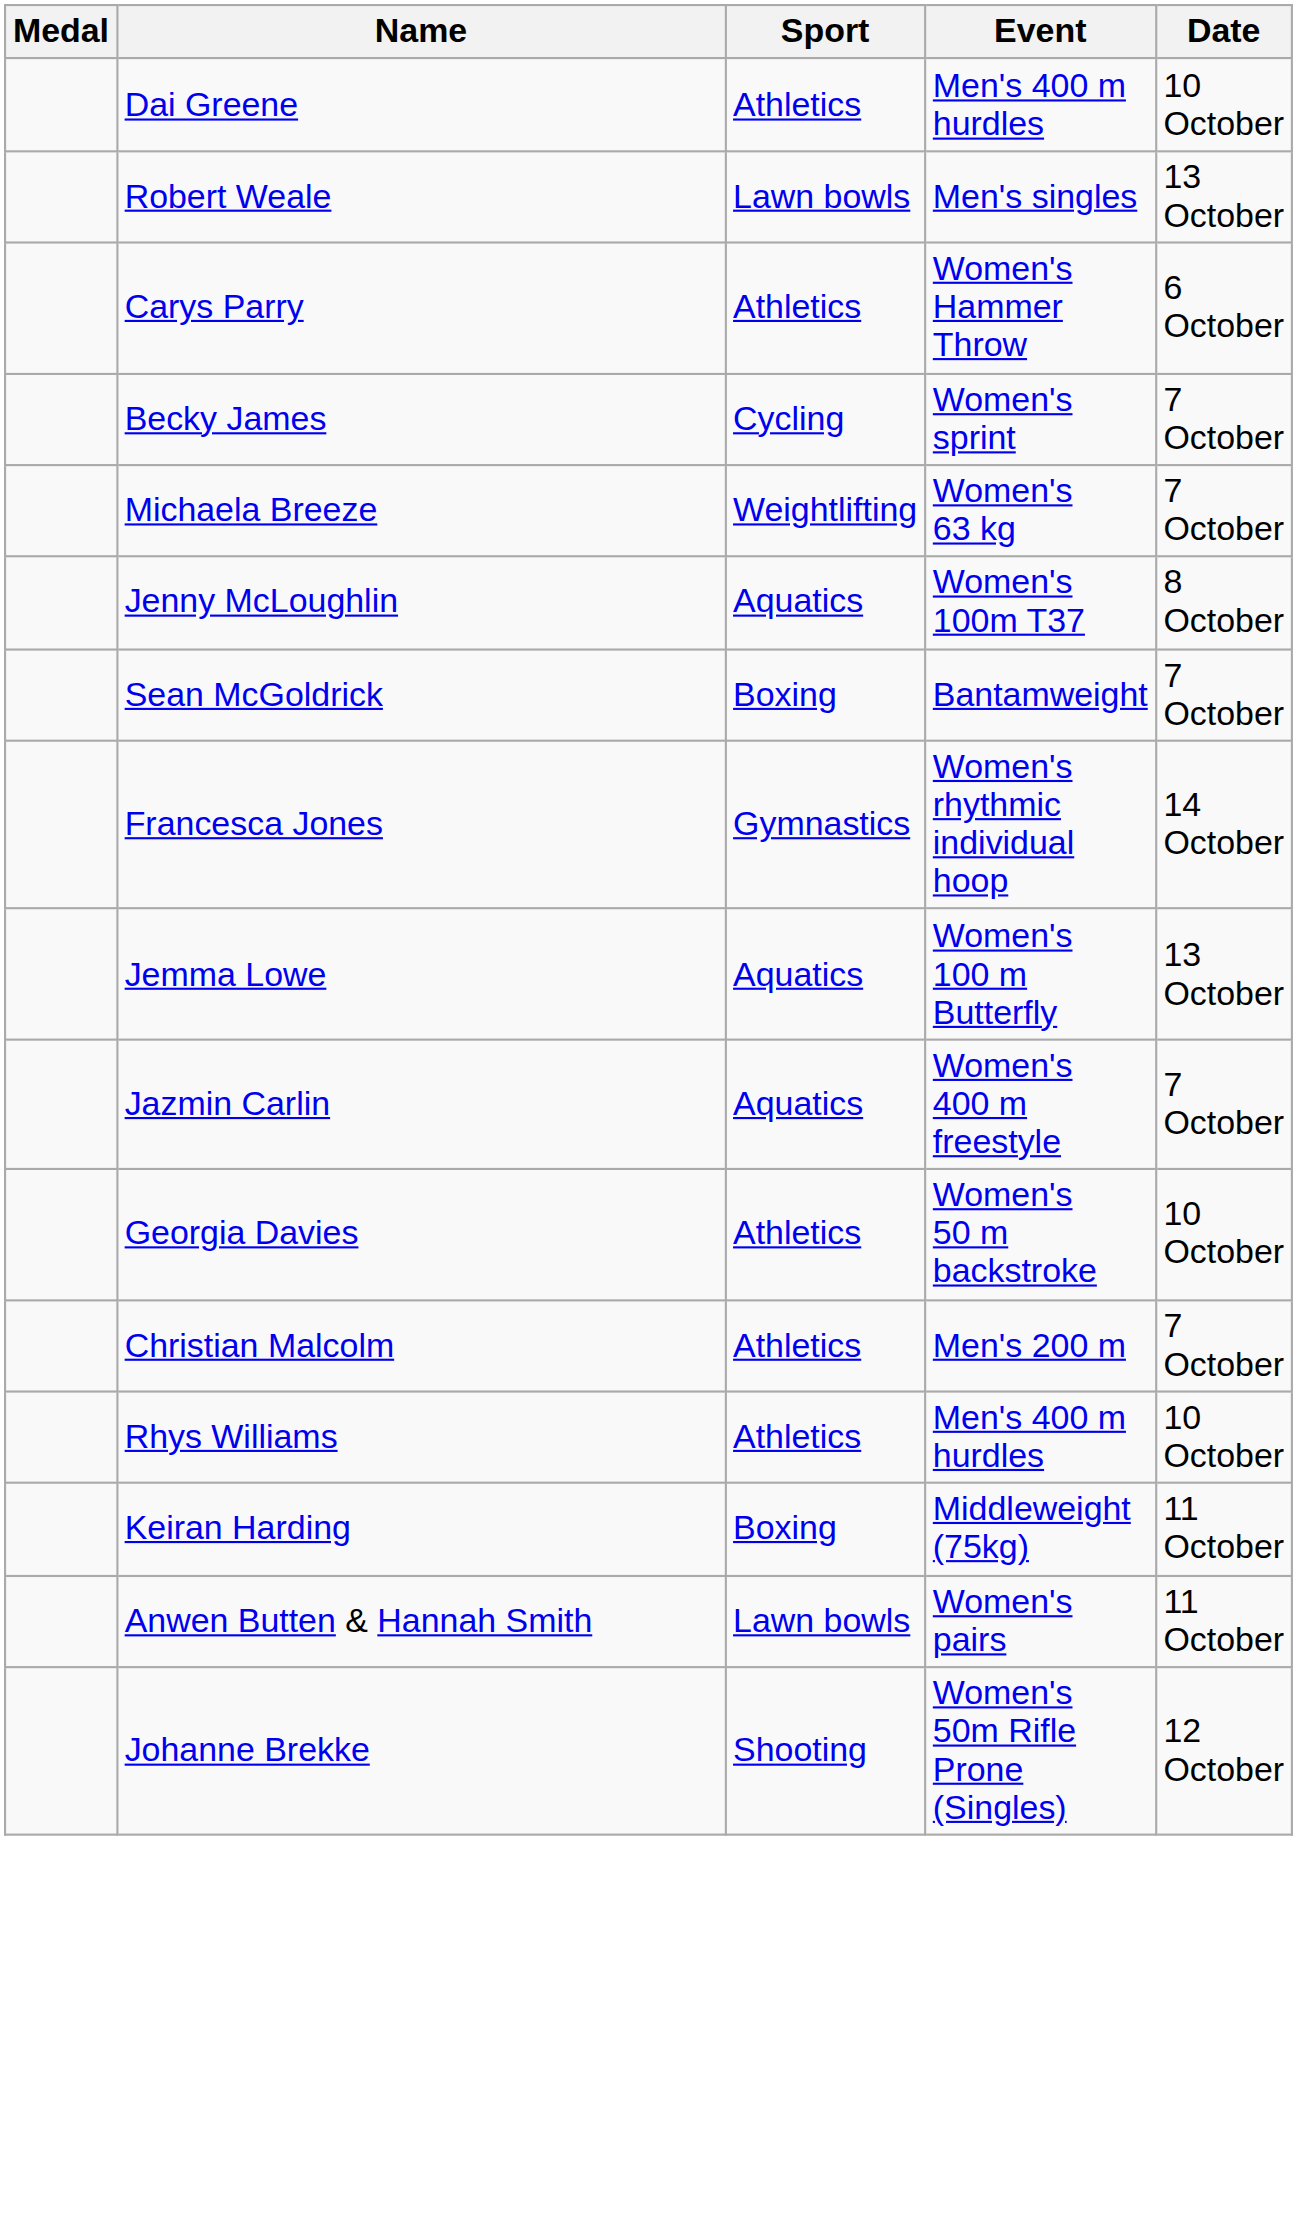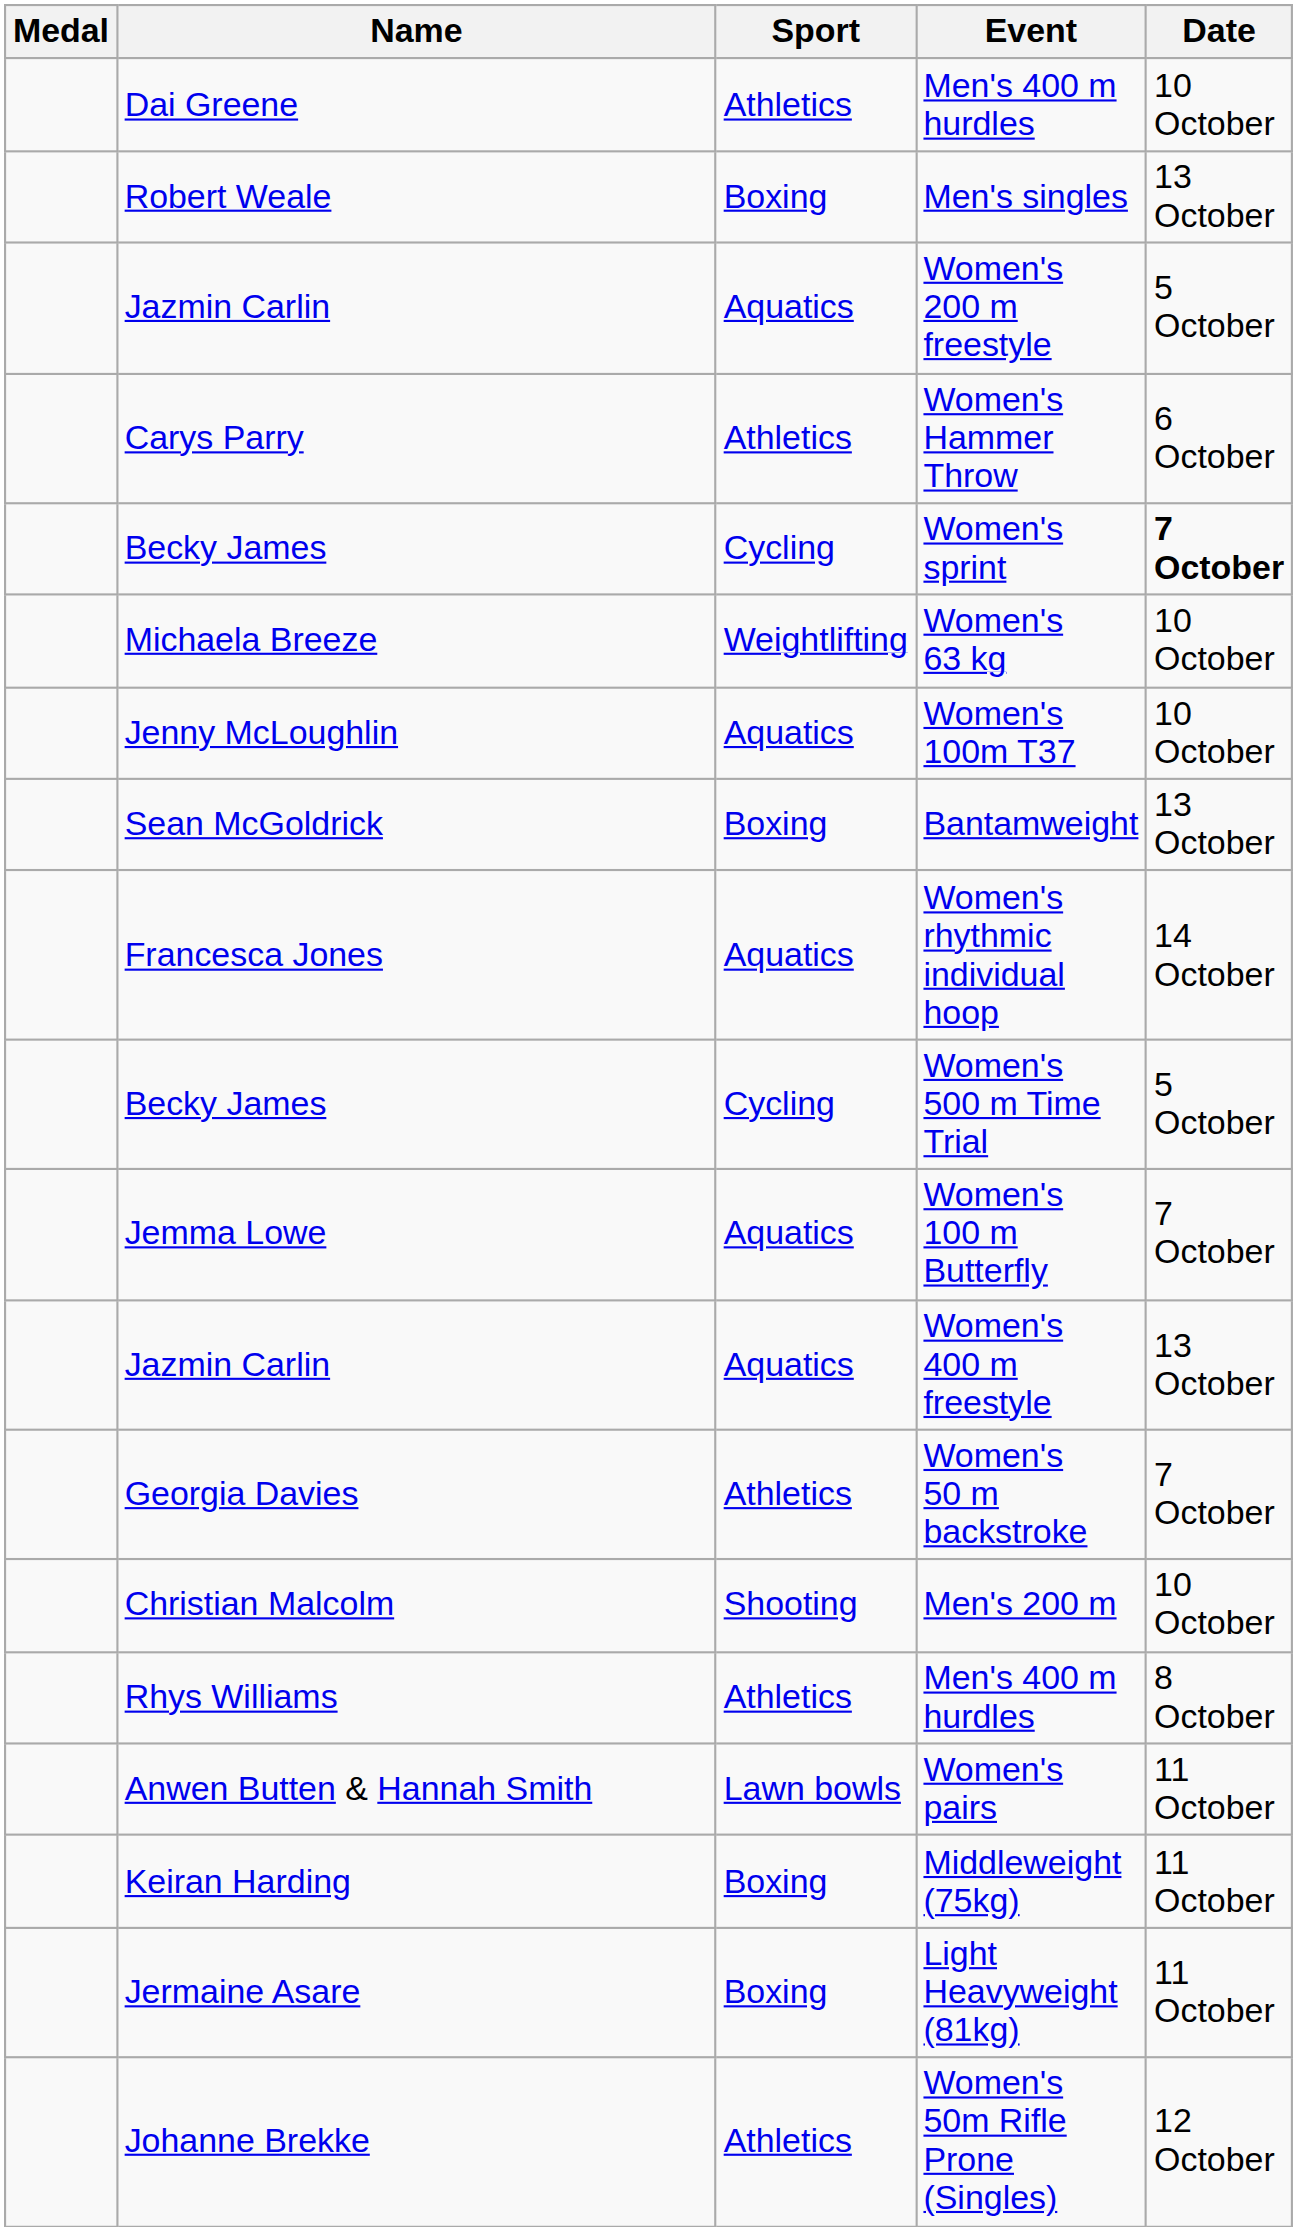Men's singles | Sport: Lawn bowls -> Boxing
+ row: Jazmin Carlin | Aquatics | Women's 200 m freestyle | 5 October
Women's sprint | Date: normal -> bold
Women's 63 kg | Date: 7 October -> 10 October
Women's 100m T37 | Date: 8 October -> 10 October
Bantamweight | Date: 7 October -> 13 October
Women's rhythmic individual hoop | Sport: Gymnastics -> Aquatics
+ row: Becky James | Cycling | Women's 500 m Time Trial | 5 October
Women's 100 m Butterfly | Date: 13 October -> 7 October
Women's 400 m freestyle | Date: 7 October -> 13 October
Women's 50 m backstroke | Date: 10 October -> 7 October
Men's 200 m | Sport: Athletics -> Shooting
Men's 200 m | Date: 7 October -> 10 October
Rhys Williams / Men's 400 m hurdles | Date: 10 October -> 8 October
rows swapped: Women's pairs <-> Middleweight (75kg)
+ row: Jermaine Asare | Boxing | Light Heavyweight (81kg) | 11 October
Women's 50m Rifle Prone (Singles) | Sport: Shooting -> Athletics
